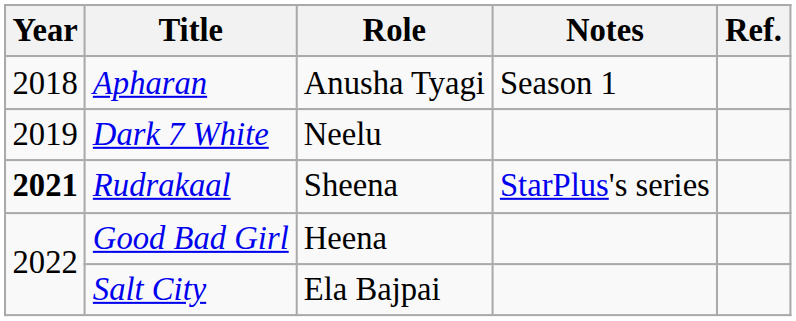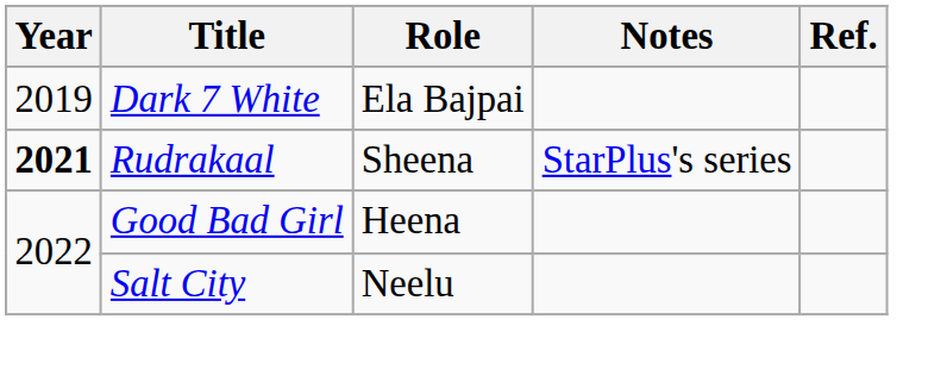- row: 2018 | Apharan | Anusha Tyagi | Season 1
Dark 7 White | Role: Neelu -> Ela Bajpai
Salt City | Role: Ela Bajpai -> Neelu
